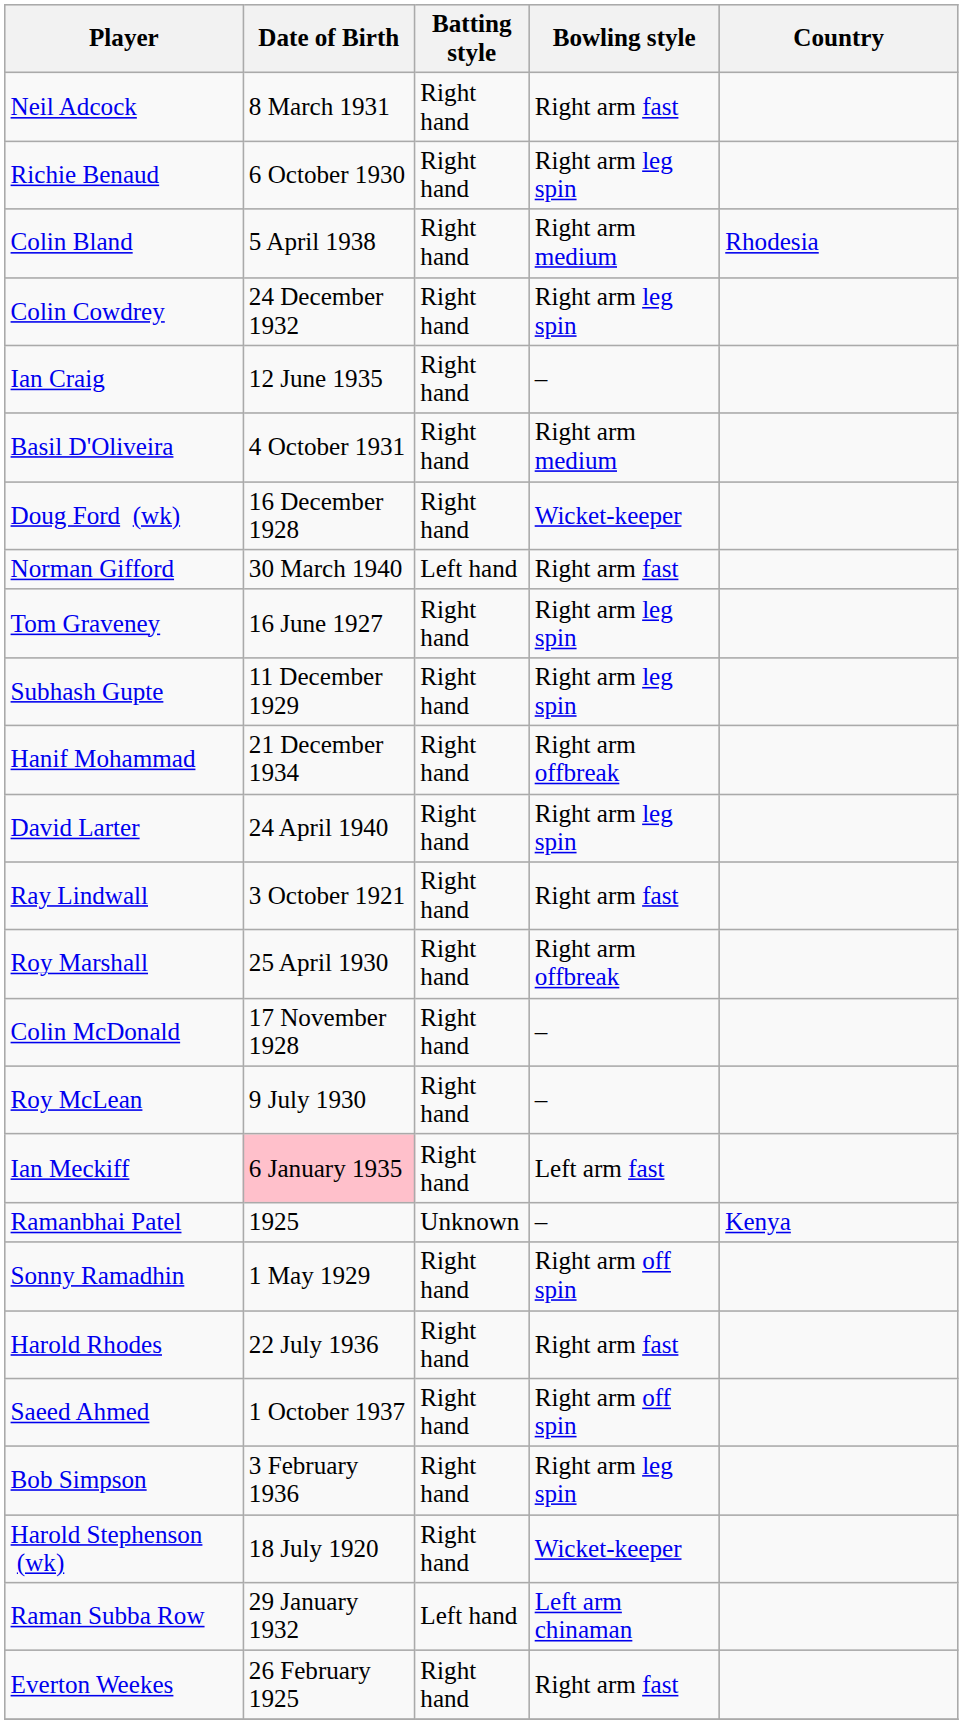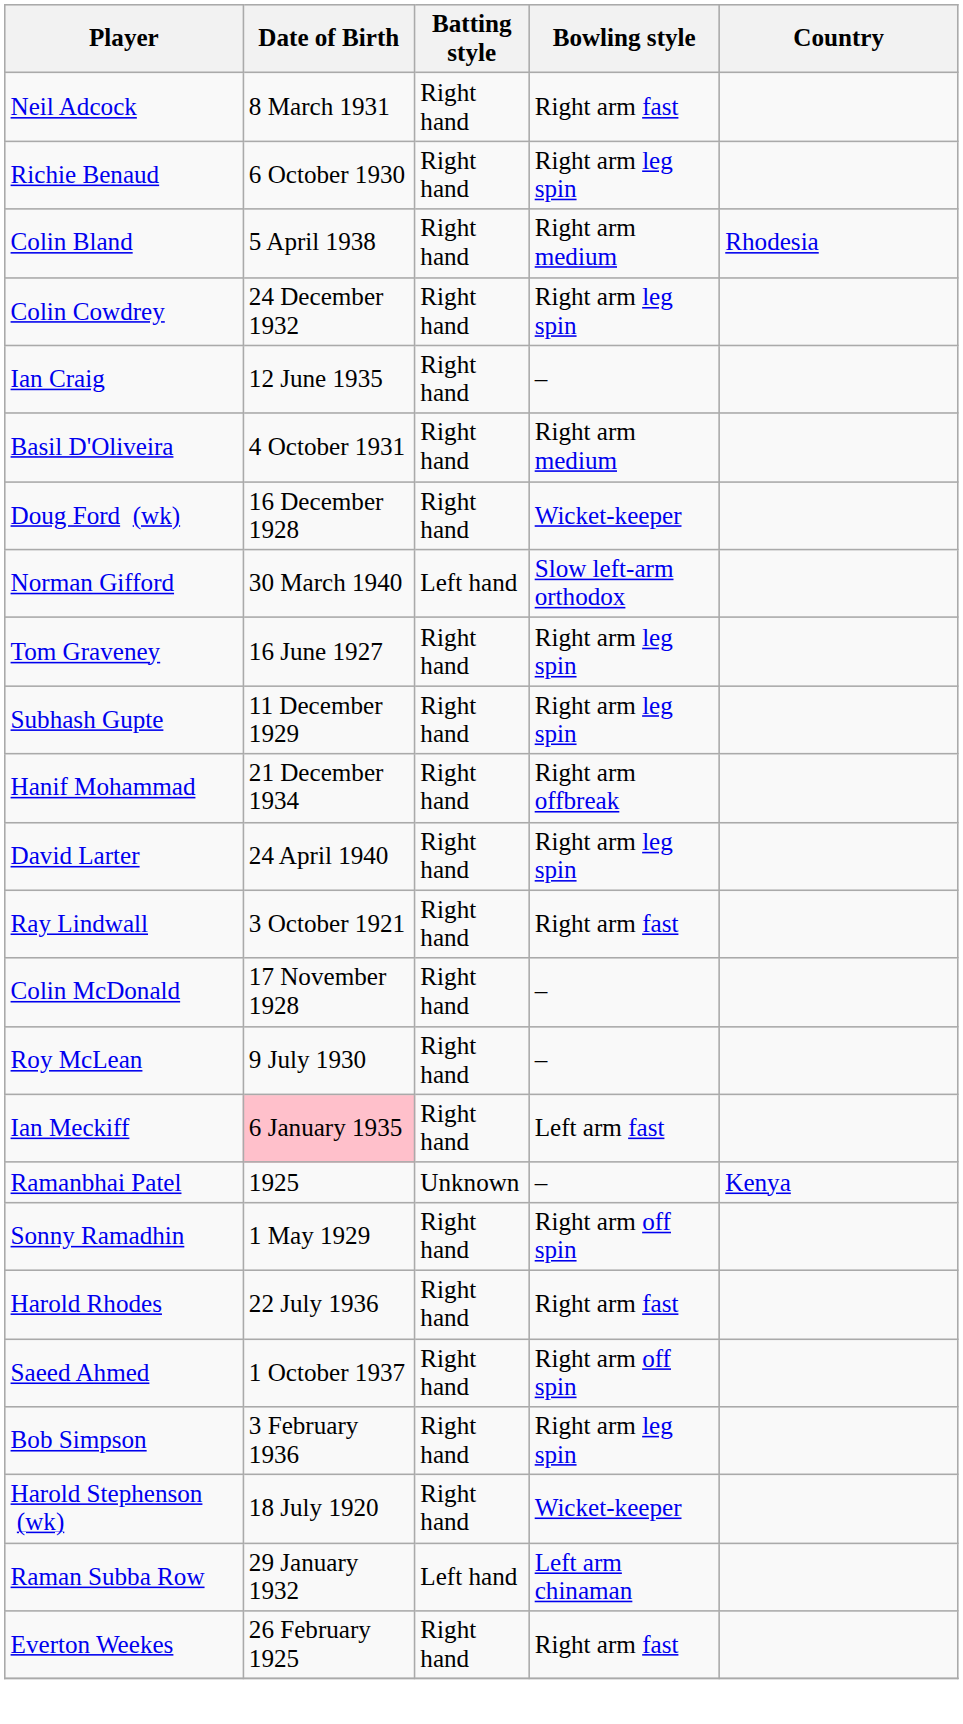Norman Gifford | Bowling style: Right arm fast -> Slow left-arm orthodox
- row: Roy Marshall | 25 April 1930 | Right hand | Right arm offbreak
